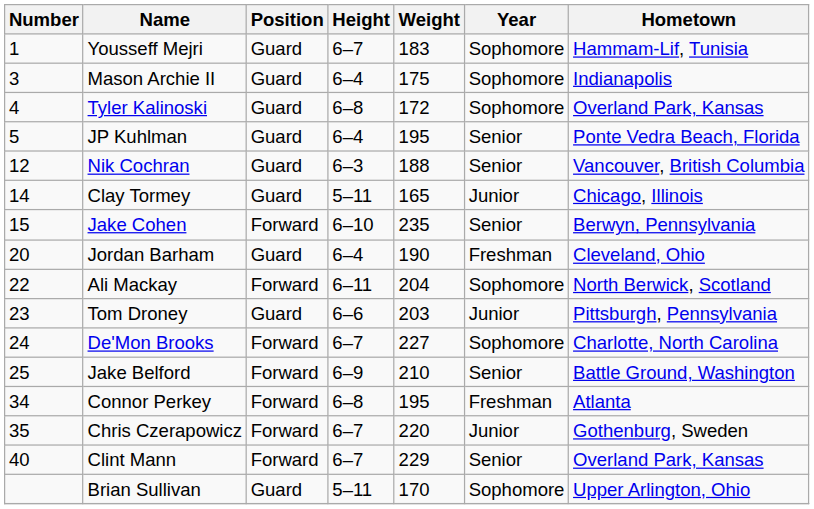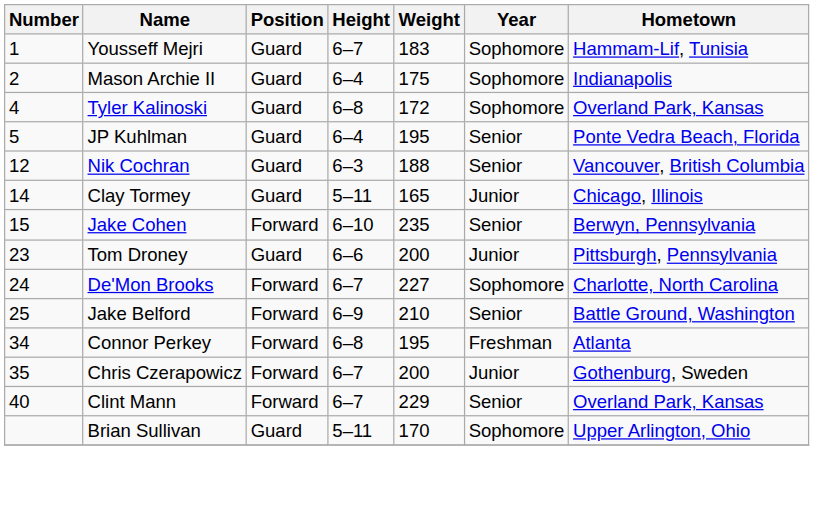Mason Archie II | Number: 3 -> 2
- row: 20 | Jordan Barham | Guard | 6–4 | 190 | Freshman | Cleveland, Ohio
- row: 22 | Ali Mackay | Forward | 6–11 | 204 | Sophomore | North Berwick, Scotland
Tom Droney | Weight: 203 -> 200
Chris Czerapowicz | Weight: 220 -> 200
